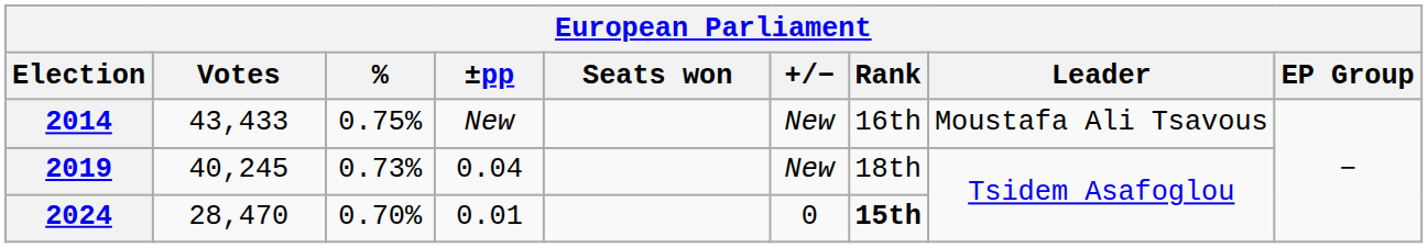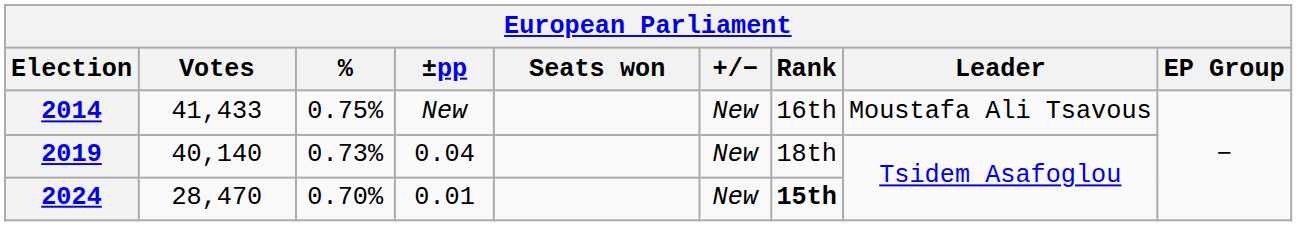2014 | Votes: 43,433 -> 41,433
2019 | Votes: 40,245 -> 40,140
2024 | +/−: 0 -> New
